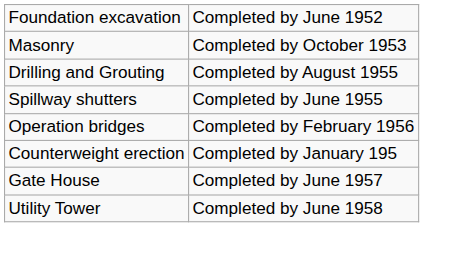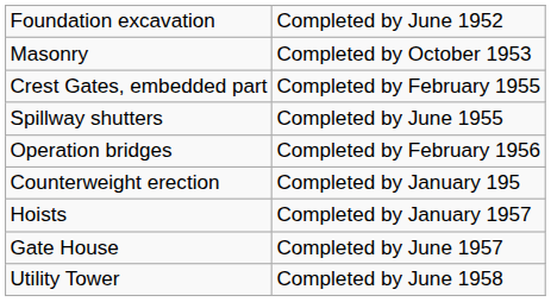- row: Drilling and Grouting | Completed by August 1955
+ row: Crest Gates, embedded part | Completed by February 1955
+ row: Hoists | Completed by January 1957
